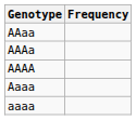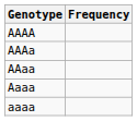rows swapped: AAAA <-> AAaa
